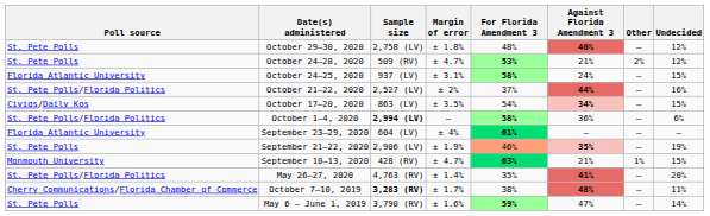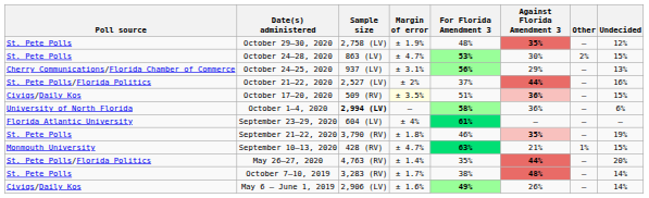October 29–30, 2020 | Margin of error: ± 1.8% -> ± 1.9%
October 29–30, 2020 | Against Florida Amendment 3: 40% -> 35%
October 24–28, 2020 | Sample size: 509 (RV) -> 863 (LV)
October 24–28, 2020 | Against Florida Amendment 3: 21% -> 30%
October 24–28, 2020 | Undecided: 12% -> 15%
October 24–25, 2020 | Poll source: Florida Atlantic University -> Cherry Communications/Florida Chamber of Commerce
October 24–25, 2020 | For Florida Amendment 3: 58% -> 56%
October 24–25, 2020 | Against Florida Amendment 3: 24% -> 29%
October 24–25, 2020 | Undecided: 15% -> 13%
October 17–20, 2020 | Sample size: 863 (LV) -> 509 (RV)
October 17–20, 2020 | Margin of error: no background -> lightyellow background
October 17–20, 2020 | For Florida Amendment 3: 54% -> 51%
October 17–20, 2020 | Against Florida Amendment 3: 34% -> 36%
October 1–4, 2020 | Poll source: St. Pete Polls/Florida Politics -> University of North Florida
September 21–22, 2020 | Sample size: 2,906 (LV) -> 3,790 (RV)
September 21–22, 2020 | Margin of error: ± 1.9% -> ± 1.8%
September 21–22, 2020 | For Florida Amendment 3: lightsalmon background -> no background
May 26–27, 2020 | Against Florida Amendment 3: 41% -> 44%
October 7–10, 2019 | Poll source: Cherry Communications/Florida Chamber of Commerce -> St. Pete Polls
October 7–10, 2019 | Sample size: bold -> normal
October 7–10, 2019 | Undecided: 11% -> 14%
May 6 – June 1, 2019 | Poll source: St. Pete Polls -> Civiqs/Daily Kos
May 6 – June 1, 2019 | Sample size: 3,790 (RV) -> 2,906 (LV)
May 6 – June 1, 2019 | For Florida Amendment 3: 59% -> 49%
May 6 – June 1, 2019 | Against Florida Amendment 3: 47% -> 26%
